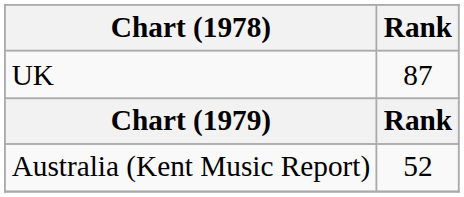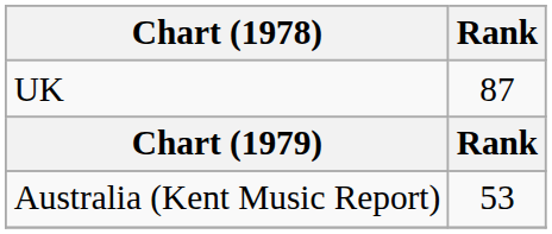Australia (Kent Music Report) | Rank: 52 -> 53
